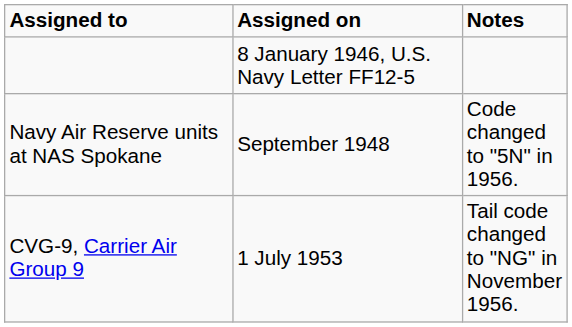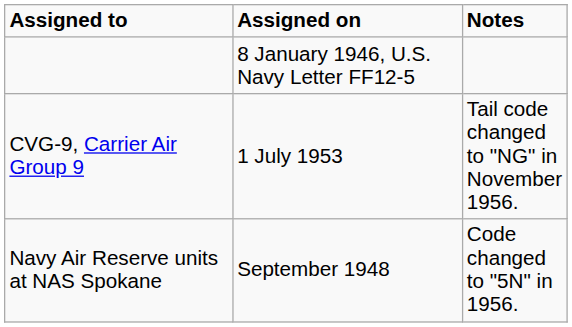rows swapped: Navy Air Reserve units at NAS Spokane <-> CVG-9, Carrier Air Group 9
